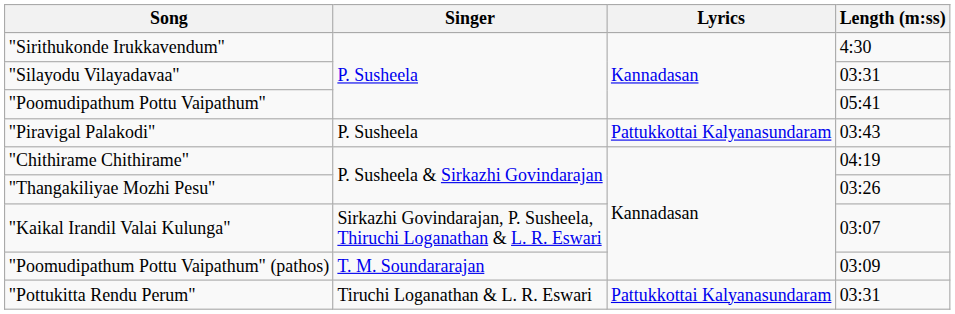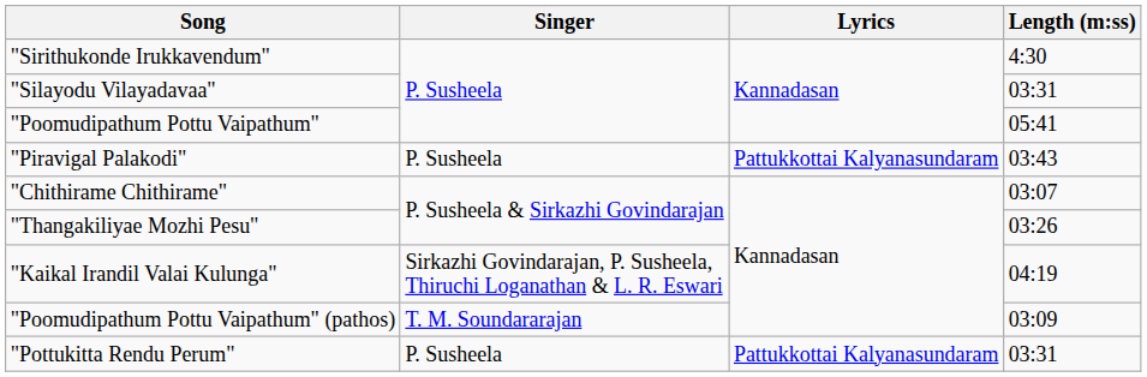"Chithirame Chithirame" | Length (m:ss): 04:19 -> 03:07
"Kaikal Irandil Valai Kulunga" | Length (m:ss): 03:07 -> 04:19
"Pottukitta Rendu Perum" | Singer: Tiruchi Loganathan & L. R. Eswari -> P. Susheela
